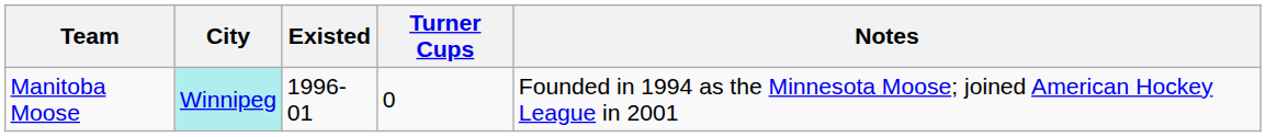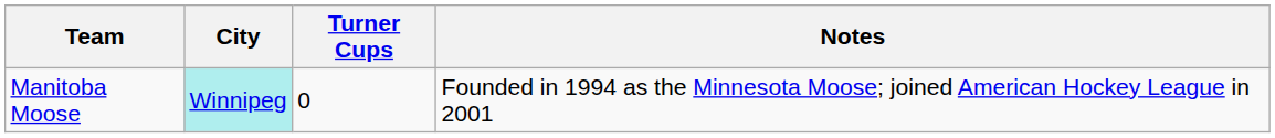- column: Existed | 1996-01
